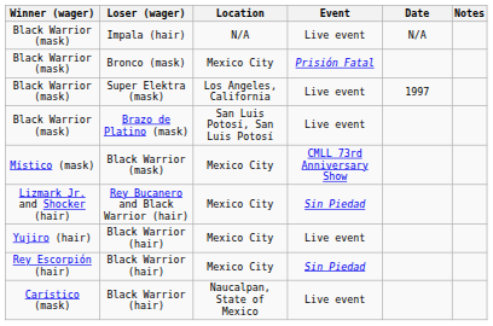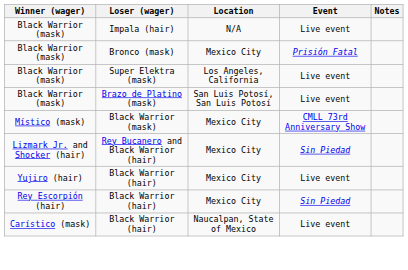- column: Date | N/A | 1997
